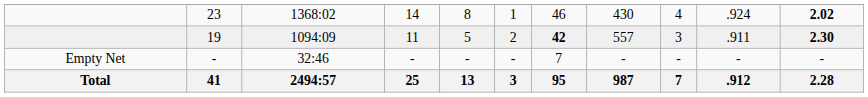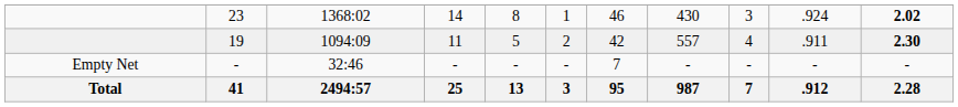23 | column 9: 4 -> 3
19 | column 7: bold -> normal
19 | column 9: 3 -> 4
